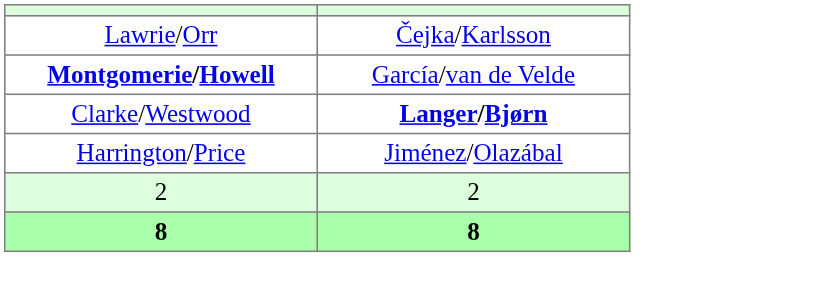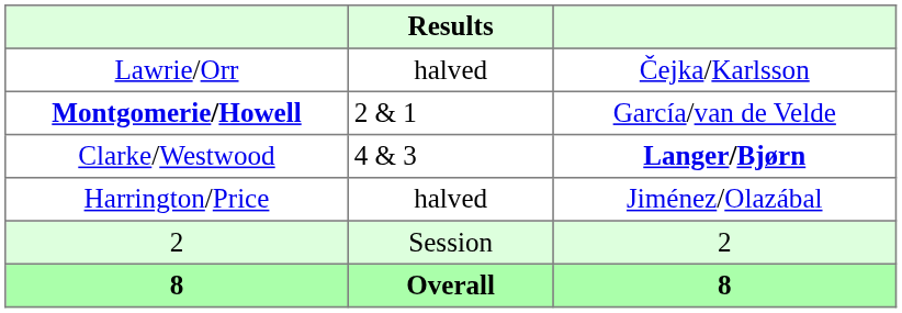+ column: Results | halved | 2 & 1 | 4 & 3 | halved | Session | Overall
